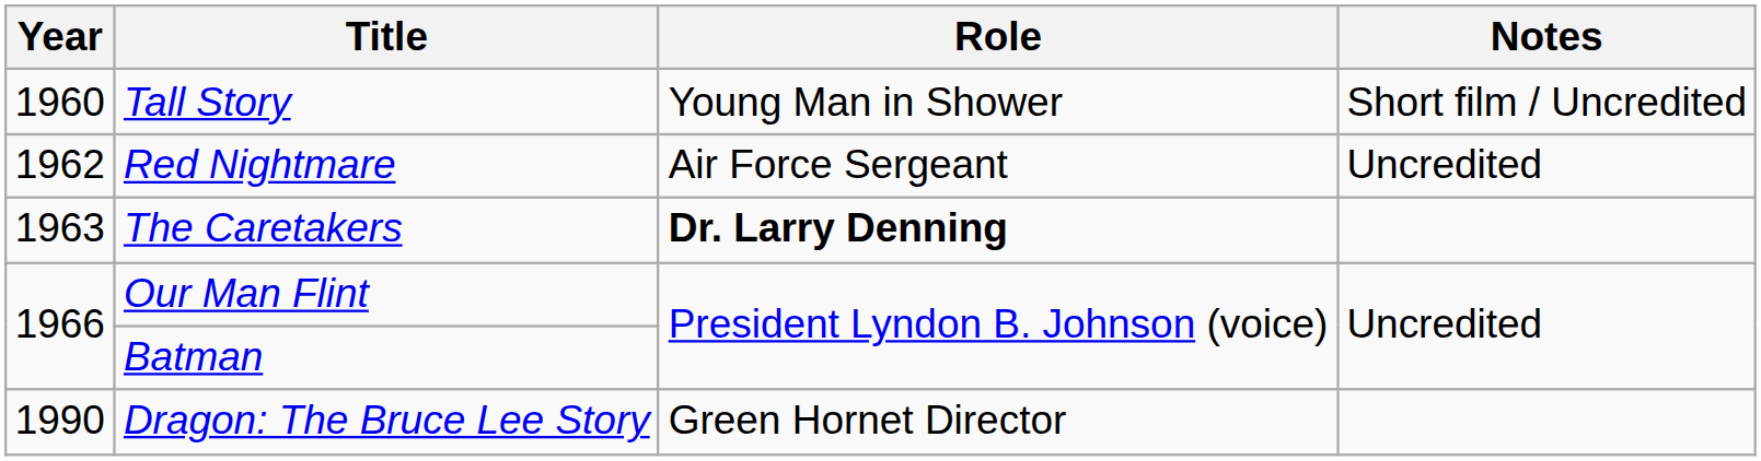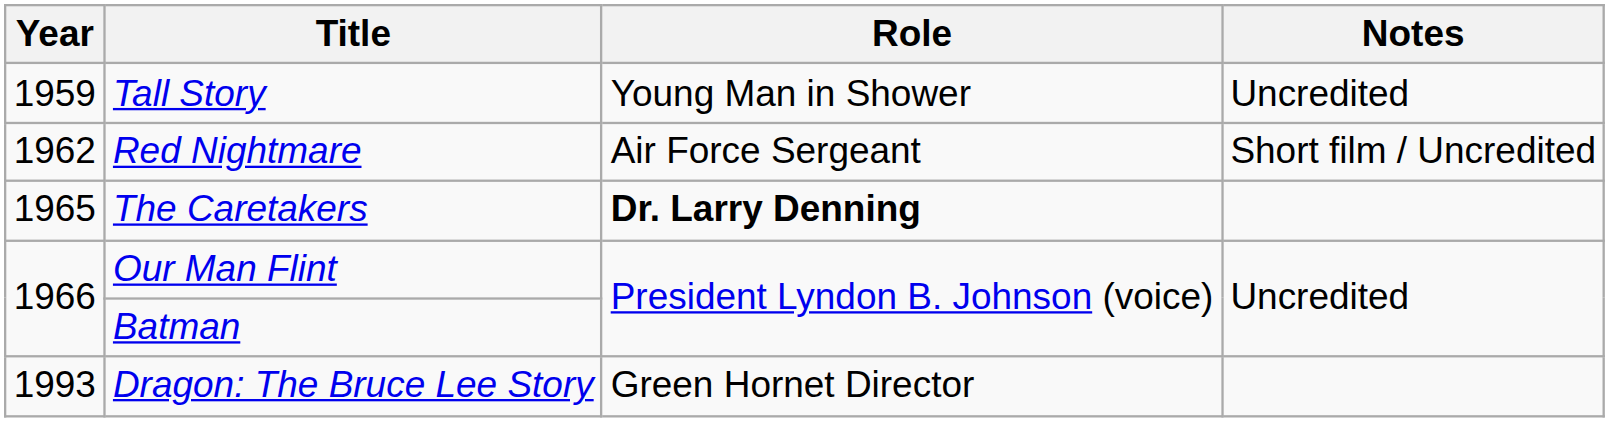Tall Story | Year: 1960 -> 1959
Tall Story | Notes: Short film / Uncredited -> Uncredited
Red Nightmare | Notes: Uncredited -> Short film / Uncredited
The Caretakers | Year: 1963 -> 1965
Dragon: The Bruce Lee Story | Year: 1990 -> 1993
